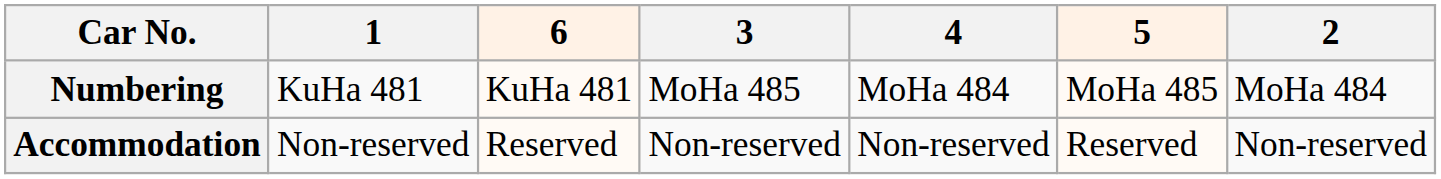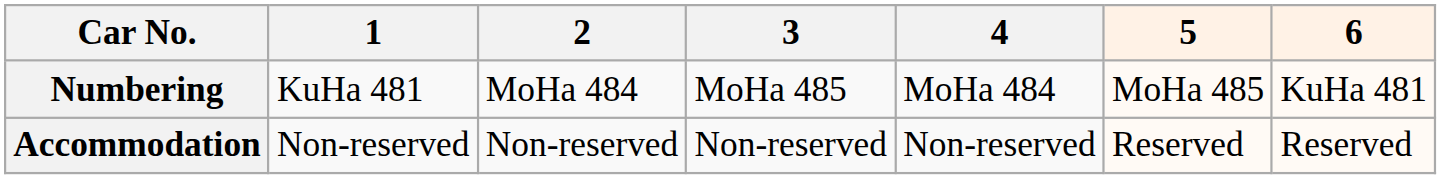columns swapped: 2 <-> 6
